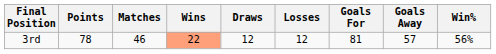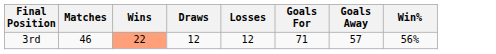- column: Points | 78
3rd | Goals For: 81 -> 71
